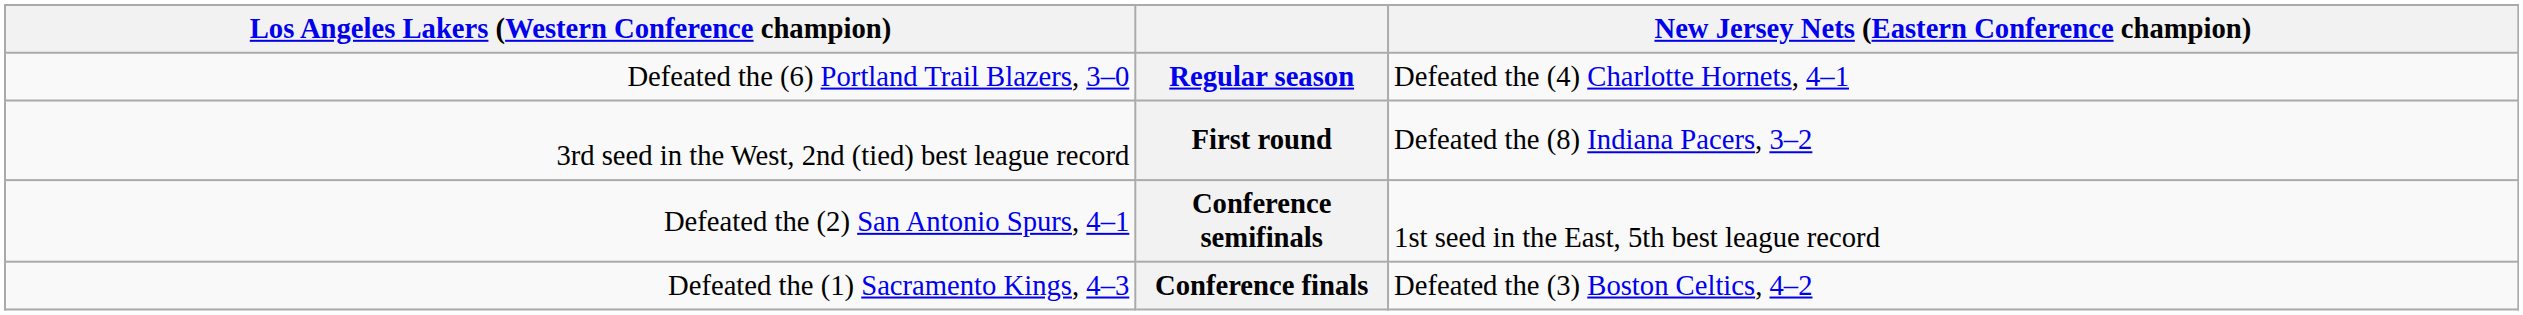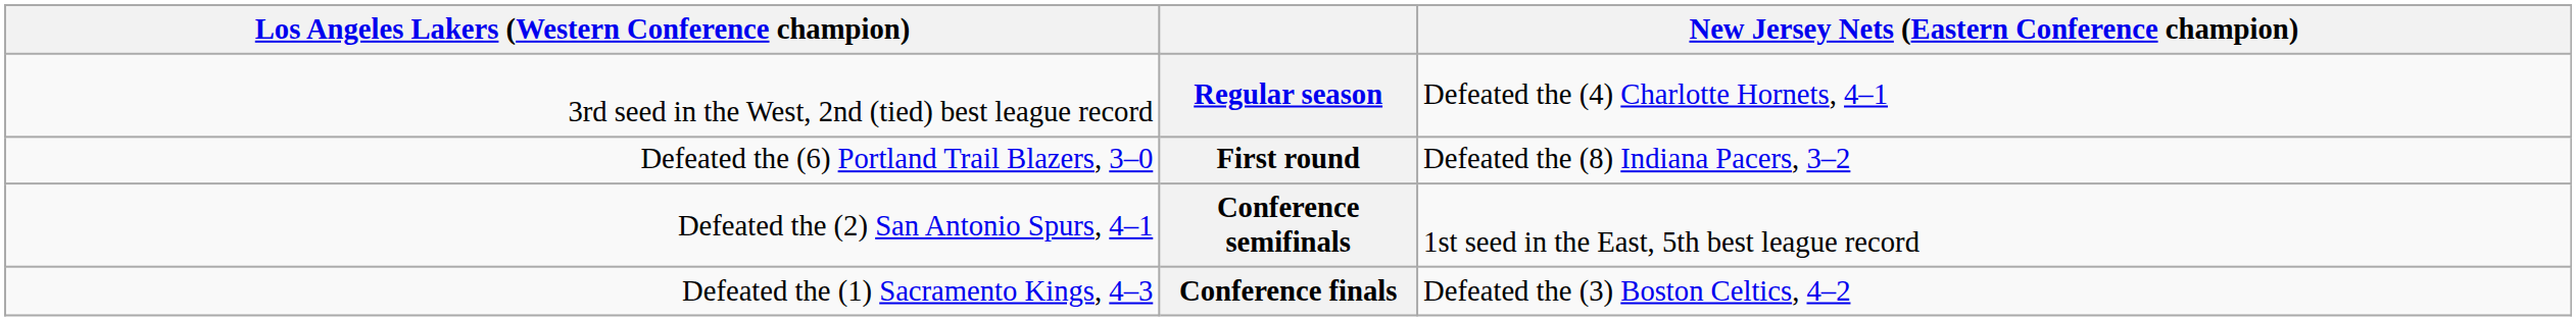Regular season | column 1: Defeated the (6) Portland Trail Blazers, 3–0 -> 3rd seed in the West, 2nd (tied) best league record
First round | column 1: 3rd seed in the West, 2nd (tied) best league record -> Defeated the (6) Portland Trail Blazers, 3–0
